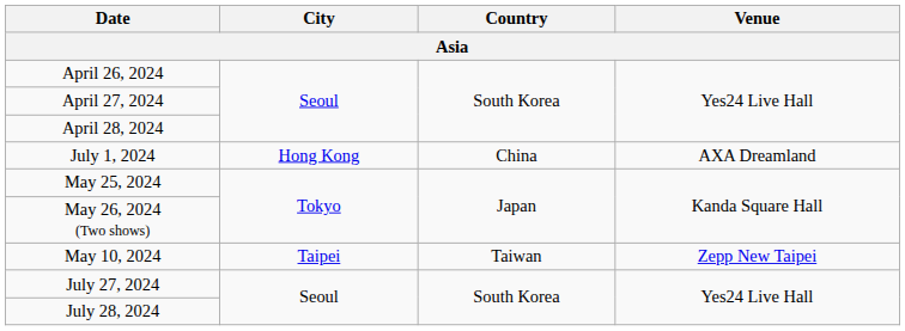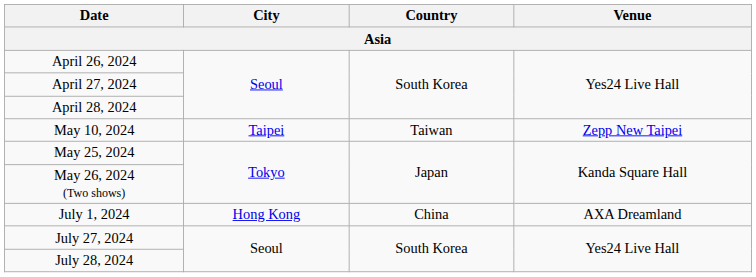rows swapped: May 10, 2024 <-> July 1, 2024
